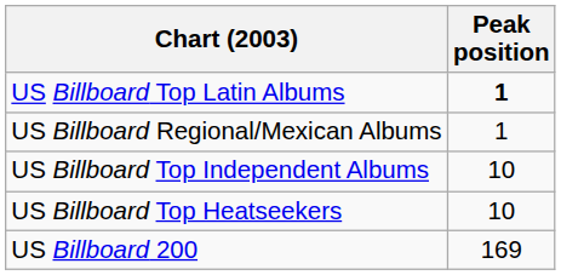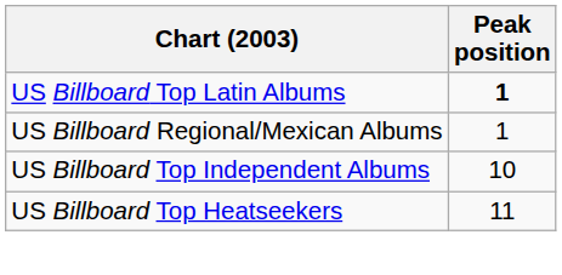US Billboard Top Heatseekers | Peak position: 10 -> 11
- row: US Billboard 200 | 169
